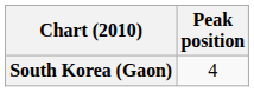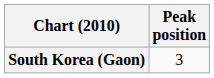South Korea (Gaon) | Peak position: 4 -> 3
